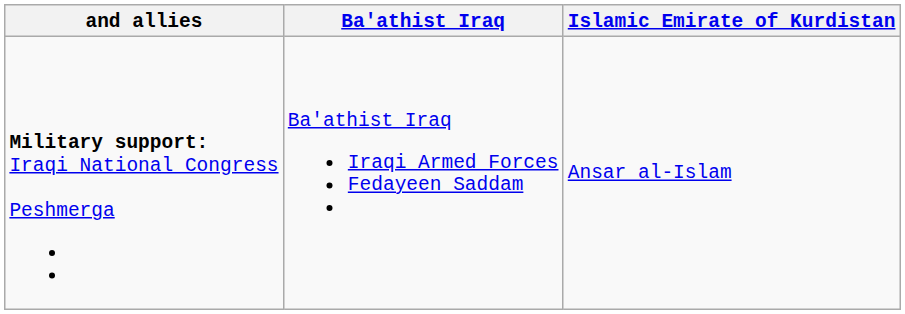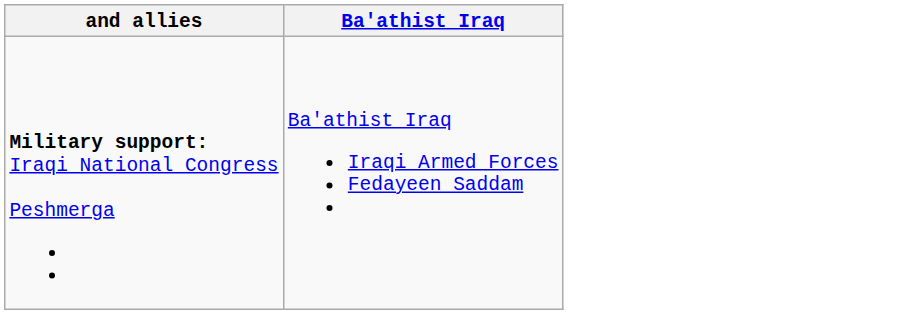- column: Islamic Emirate of Kurdistan | Ansar al-Islam
